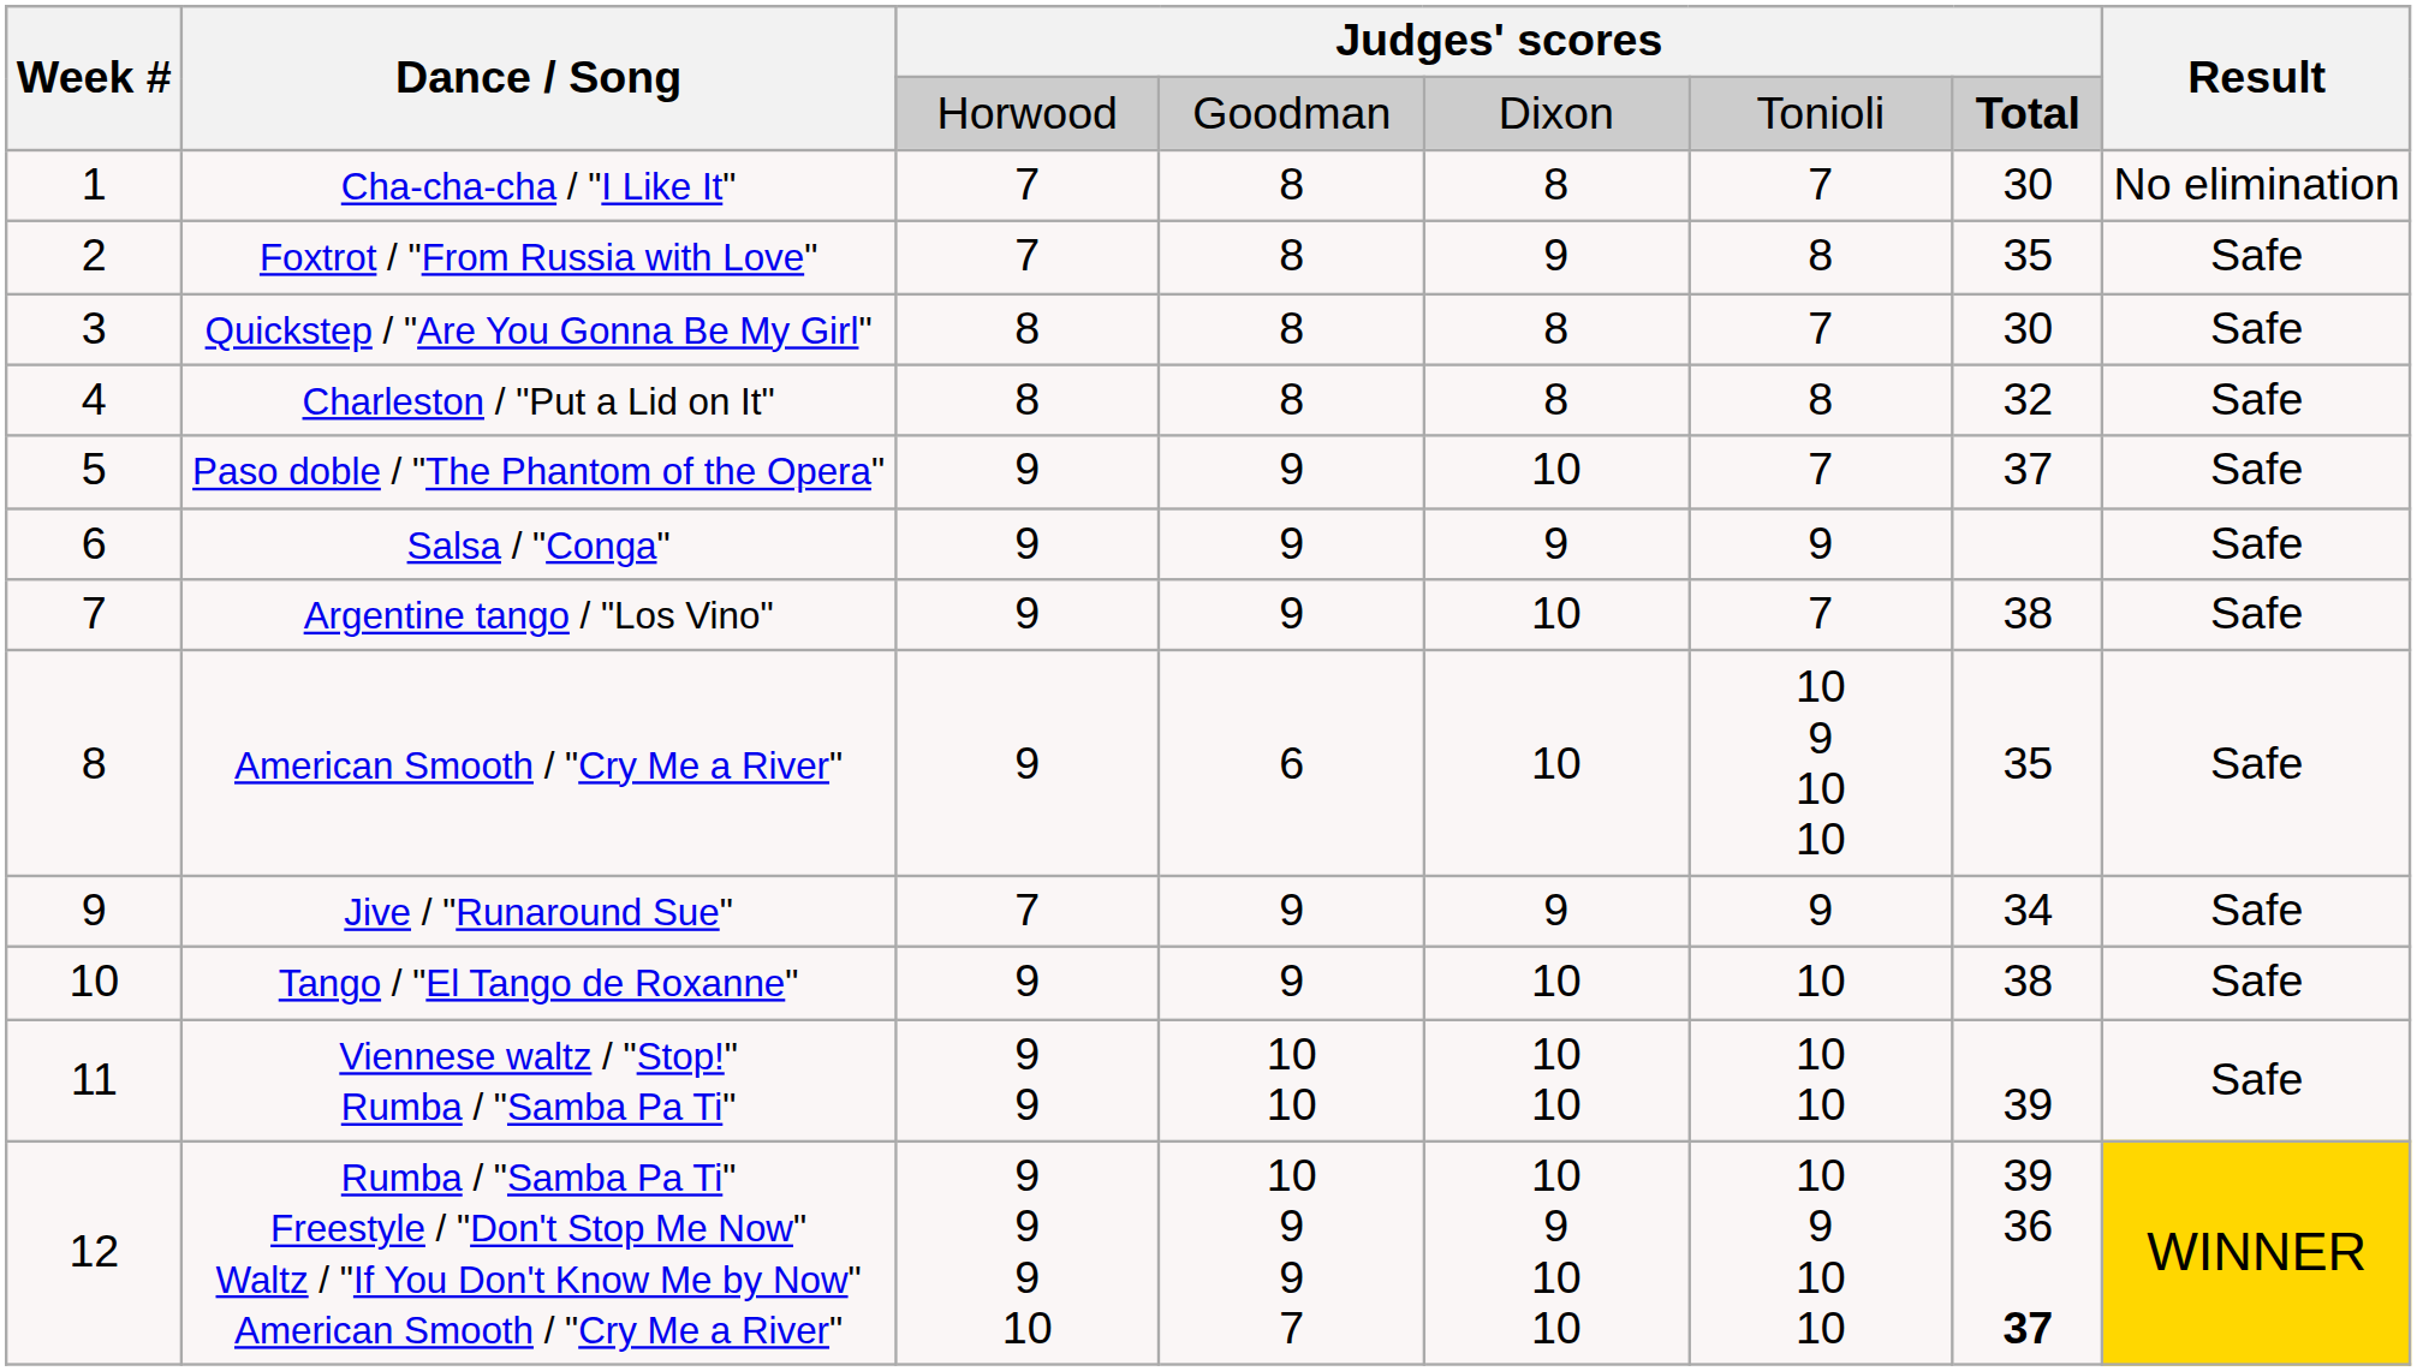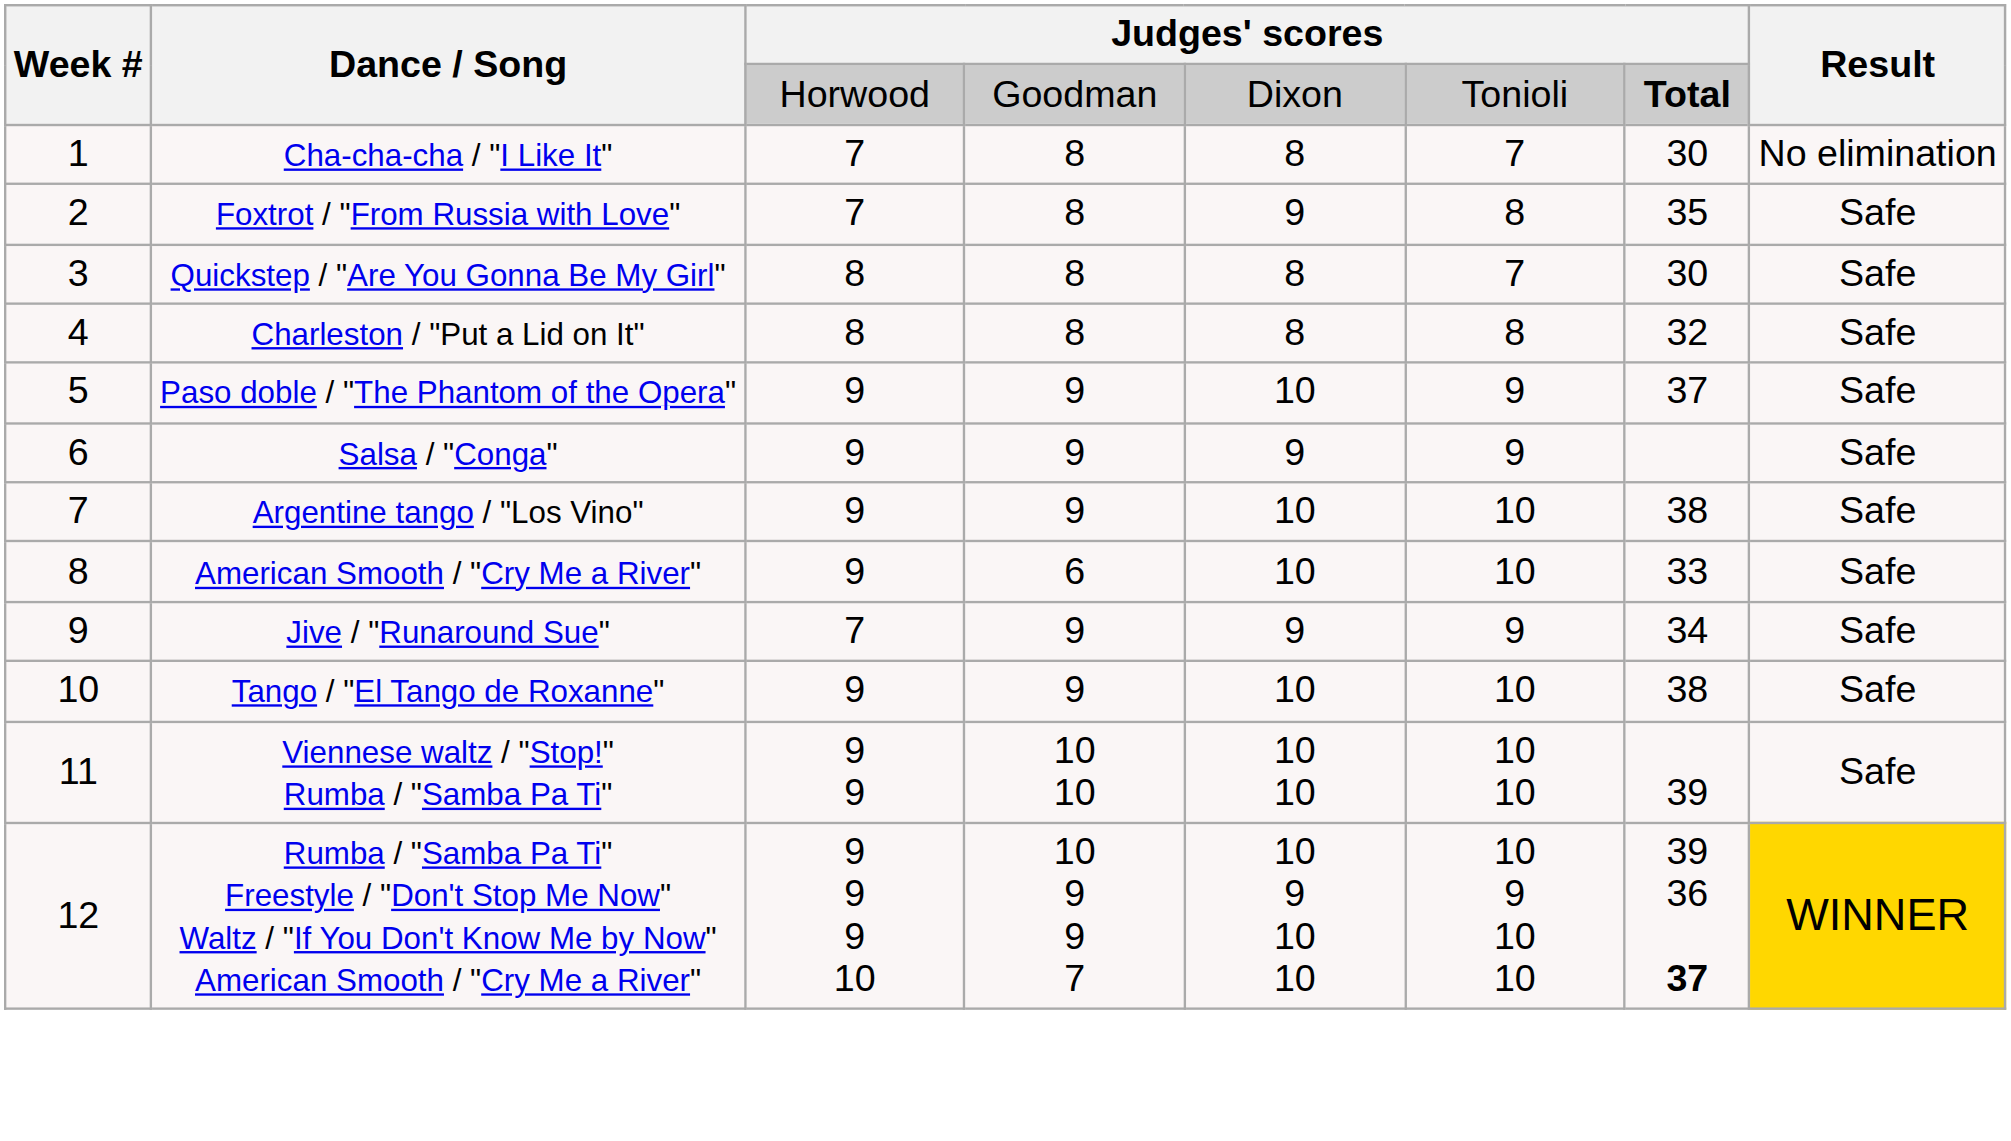Paso doble / "The Phantom of the Opera" | column 6: 7 -> 9
Argentine tango / "Los Vino" | column 6: 7 -> 10
American Smooth / "Cry Me a River" | column 6: 10 9 10 10 -> 10
American Smooth / "Cry Me a River" | column 7: 35 -> 33
